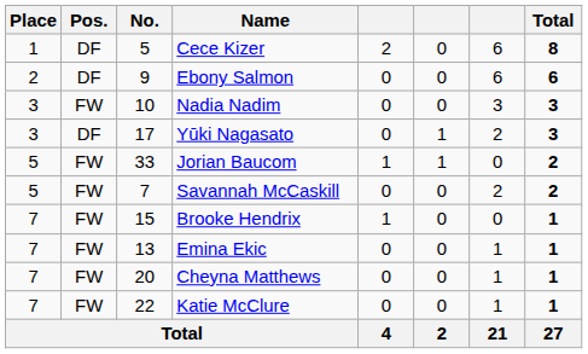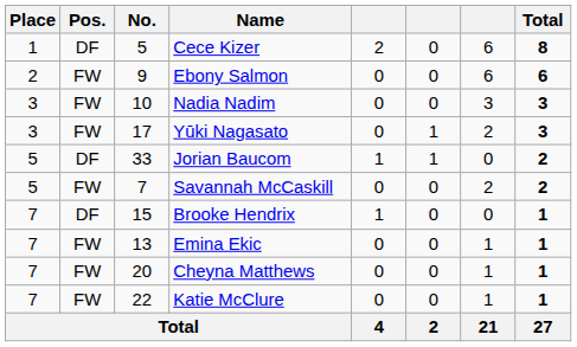Ebony Salmon | Pos.: DF -> FW
Yūki Nagasato | Pos.: DF -> FW
Jorian Baucom | Pos.: FW -> DF
Brooke Hendrix | Pos.: FW -> DF
